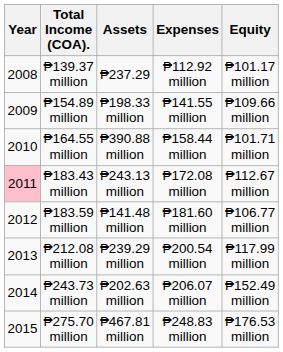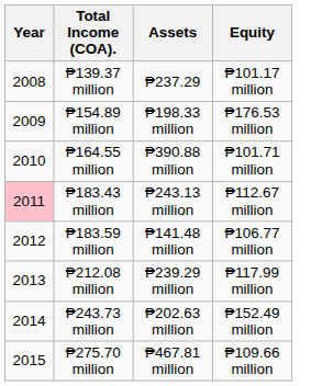- column: Expenses | ₱112.92 million | ₱141.55 million | ₱158.44 million | ₱172.08 million | ₱181.60 million | ₱200.54 million | ₱206.07 million | ₱248.83 million
₱154.89 million | Equity: ₱109.66 million -> ₱176.53 million
₱275.70 million | Equity: ₱176.53 million -> ₱109.66 million
